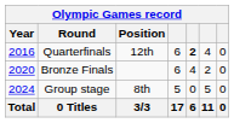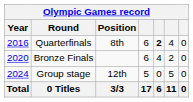Quarterfinals | Position: 12th -> 8th
Group stage | Position: 8th -> 12th
